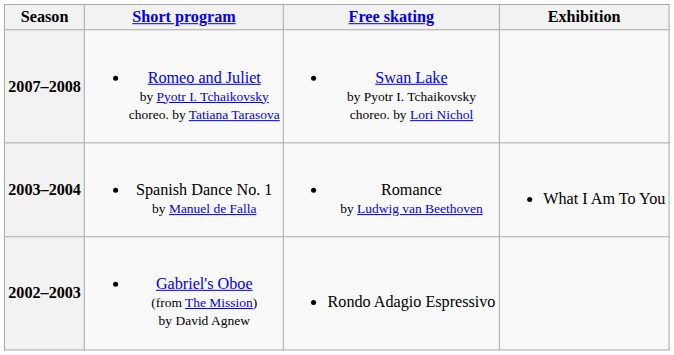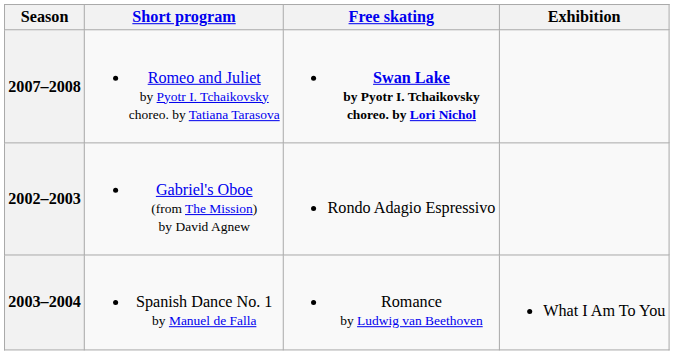2007–2008 | Free skating: normal -> bold
rows swapped: 2003–2004 <-> 2002–2003
